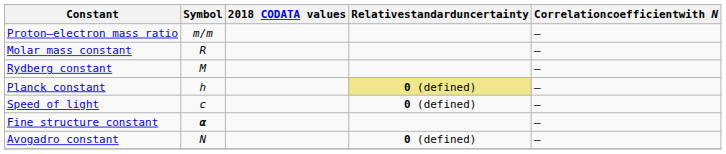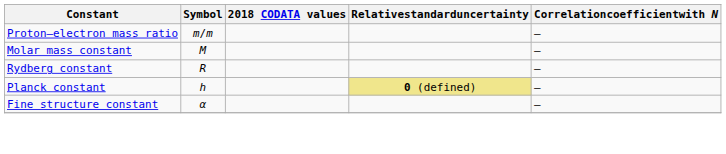Molar mass constant | Symbol: R -> M
Rydberg constant | Symbol: M -> R
- row: Speed of light | c | 0 (defined) | —
Fine structure constant | Symbol: bold -> normal
- row: Avogadro constant | N | 0 (defined) | —
